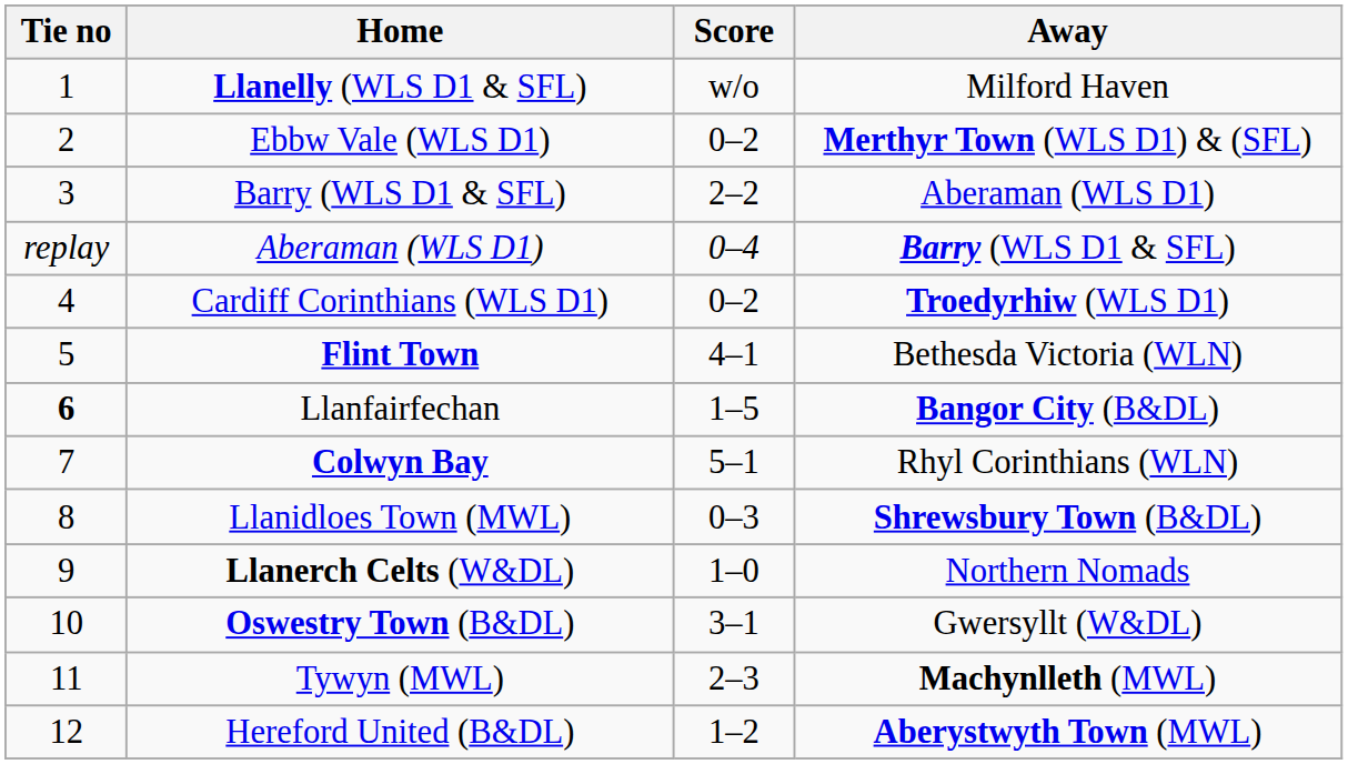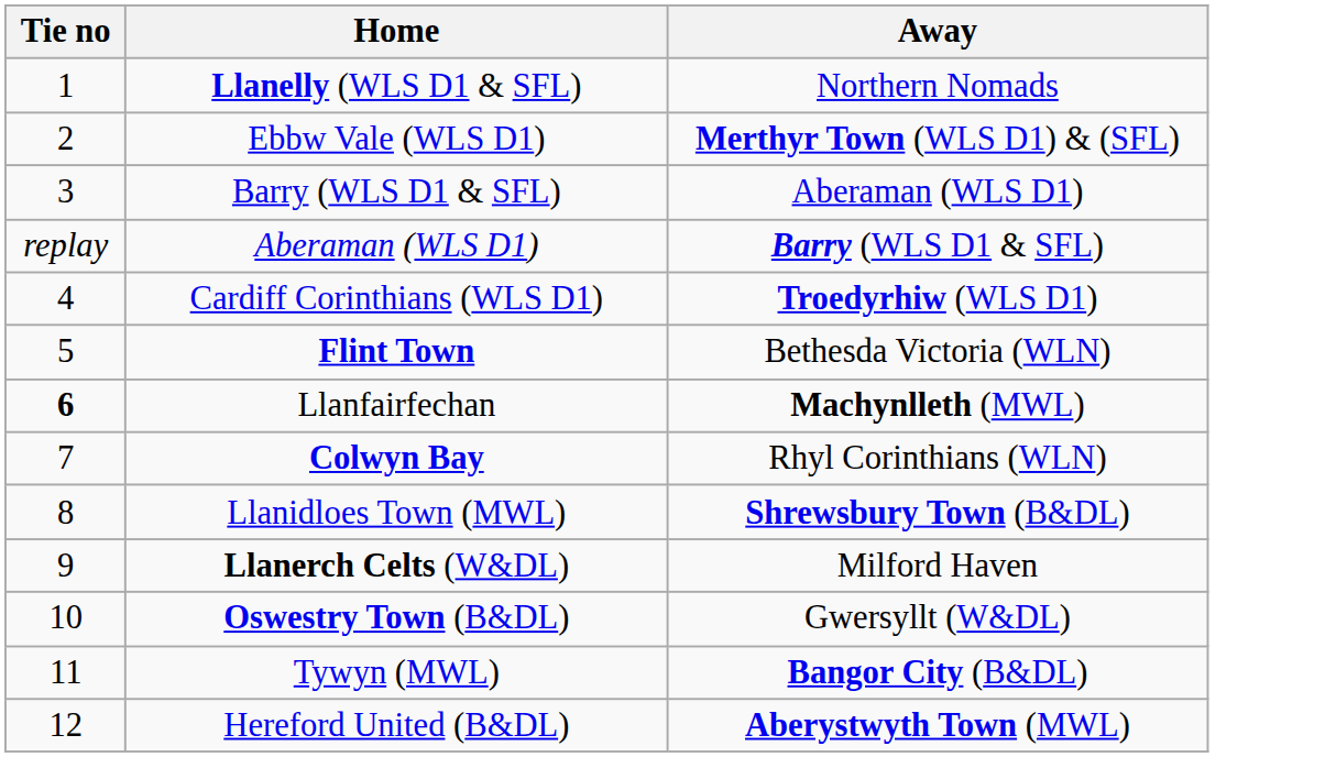- column: Score | w/o | 0–2 | 2–2 | 0–4 | 0–2 | 4–1 | 1–5 | 5–1 | 0–3 | 1–0 | 3–1 | 2–3 | 1–2
Llanelly (WLS D1 & SFL) | Away: Milford Haven -> Northern Nomads
Llanfairfechan | Away: Bangor City (B&DL) -> Machynlleth (MWL)
Llanerch Celts (W&DL) | Away: Northern Nomads -> Milford Haven
Tywyn (MWL) | Away: Machynlleth (MWL) -> Bangor City (B&DL)
